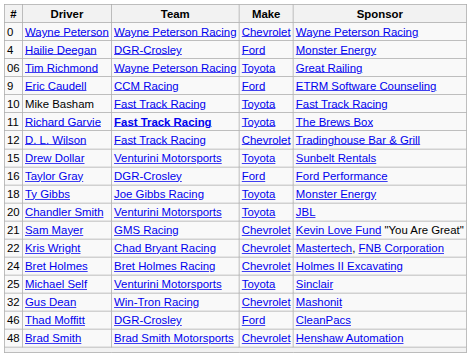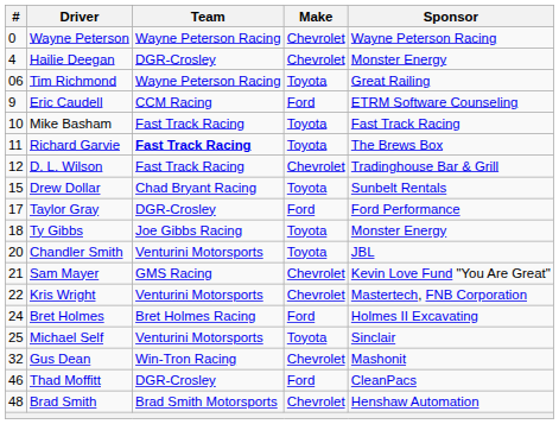Hailie Deegan | Make: Ford -> Chevrolet
Drew Dollar | Team: Venturini Motorsports -> Chad Bryant Racing
Taylor Gray | #: 16 -> 17
Kris Wright | Team: Chad Bryant Racing -> Venturini Motorsports
Bret Holmes | Make: Chevrolet -> Ford
